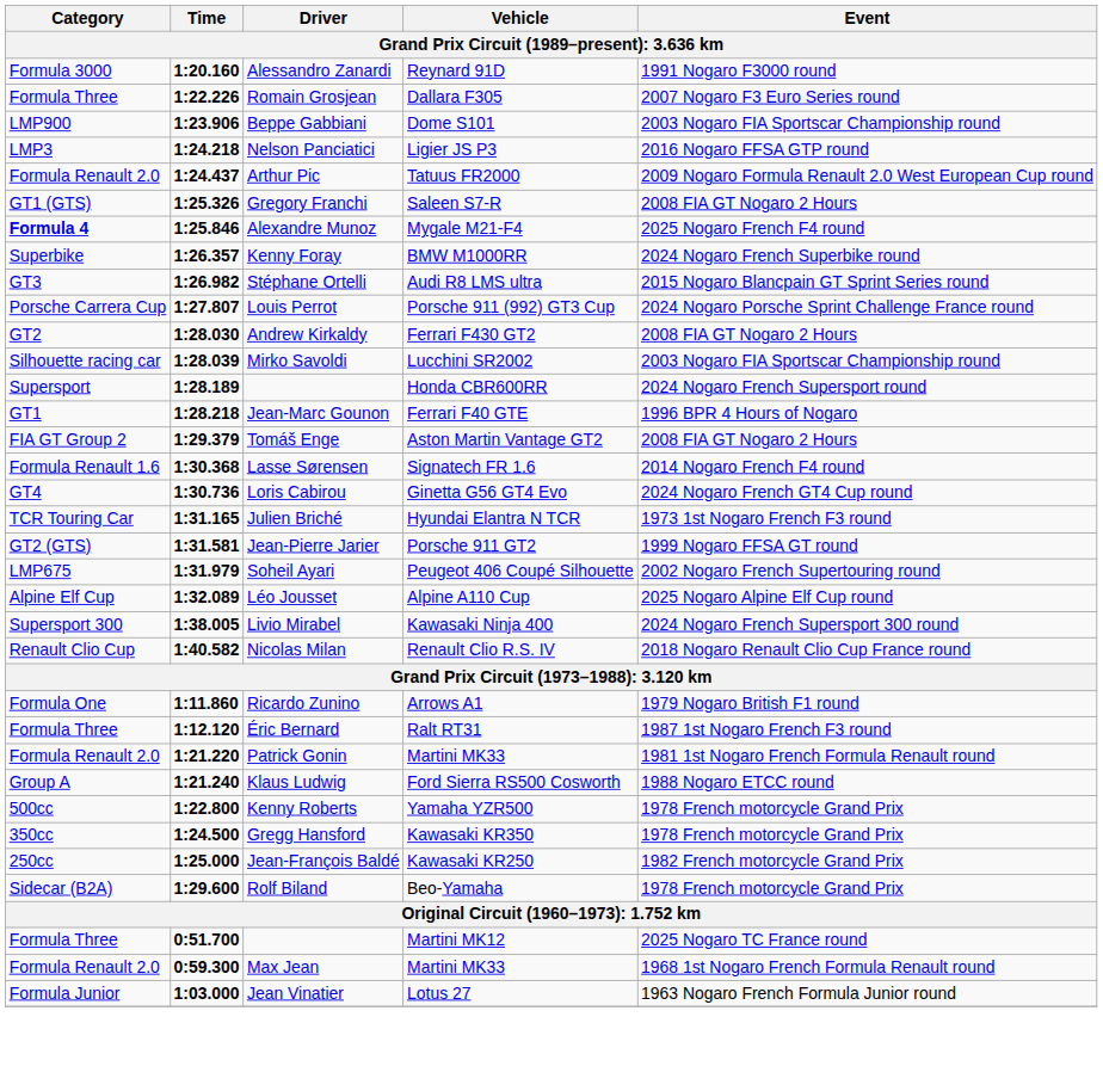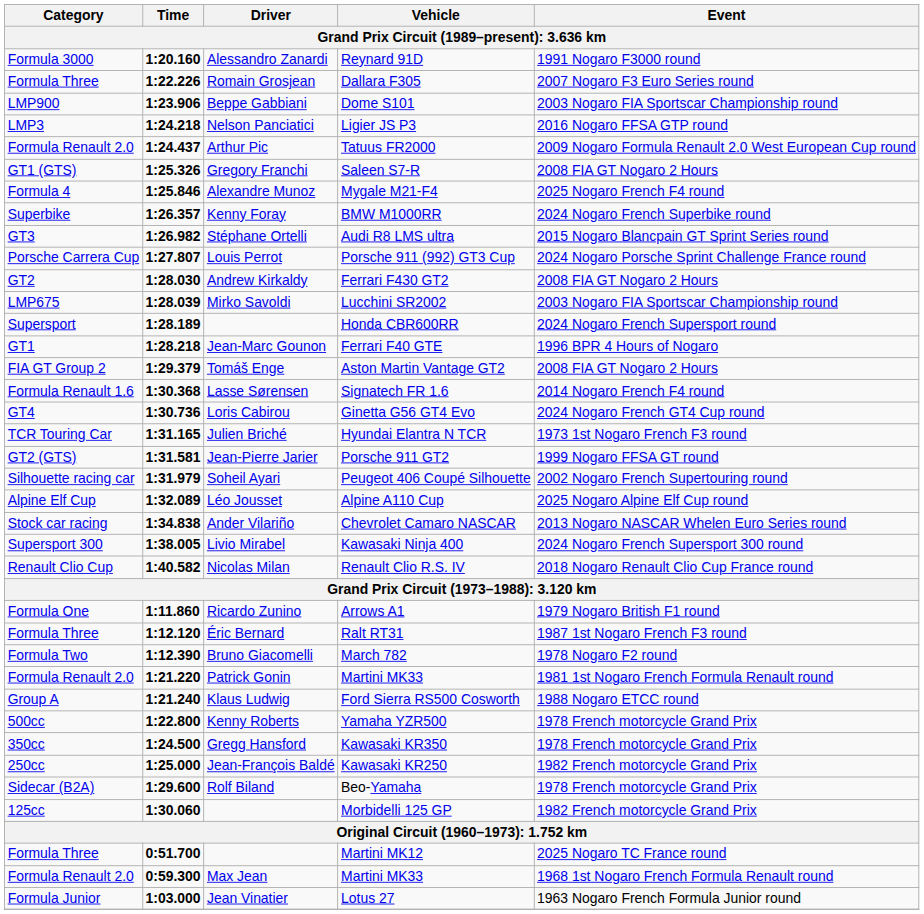Mygale M21-F4 | Category: bold -> normal
Lucchini SR2002 | Category: Silhouette racing car -> LMP675
Peugeot 406 Coupé Silhouette | Category: LMP675 -> Silhouette racing car
+ row: Stock car racing | 1:34.838 | Ander Vilariño | Chevrolet Camaro NASCAR | 2013 Nogaro NASCAR Whelen Euro Series round
+ row: Formula Two | 1:12.390 | Bruno Giacomelli | March 782 | 1978 Nogaro F2 round
+ row: 125cc | 1:30.060 | Morbidelli 125 GP | 1982 French motorcycle Grand Prix
